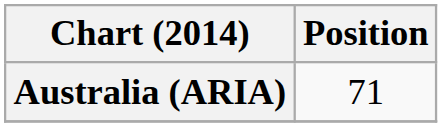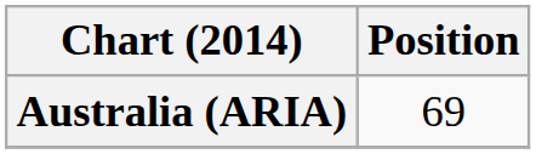Australia (ARIA) | Position: 71 -> 69
